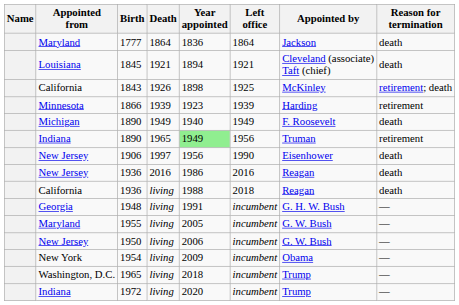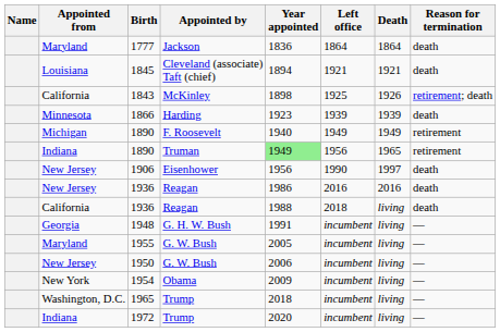columns swapped: Death <-> Appointed by
1866 | Reason for termination: retirement -> death
Michigan / 1890 | Reason for termination: death -> retirement
